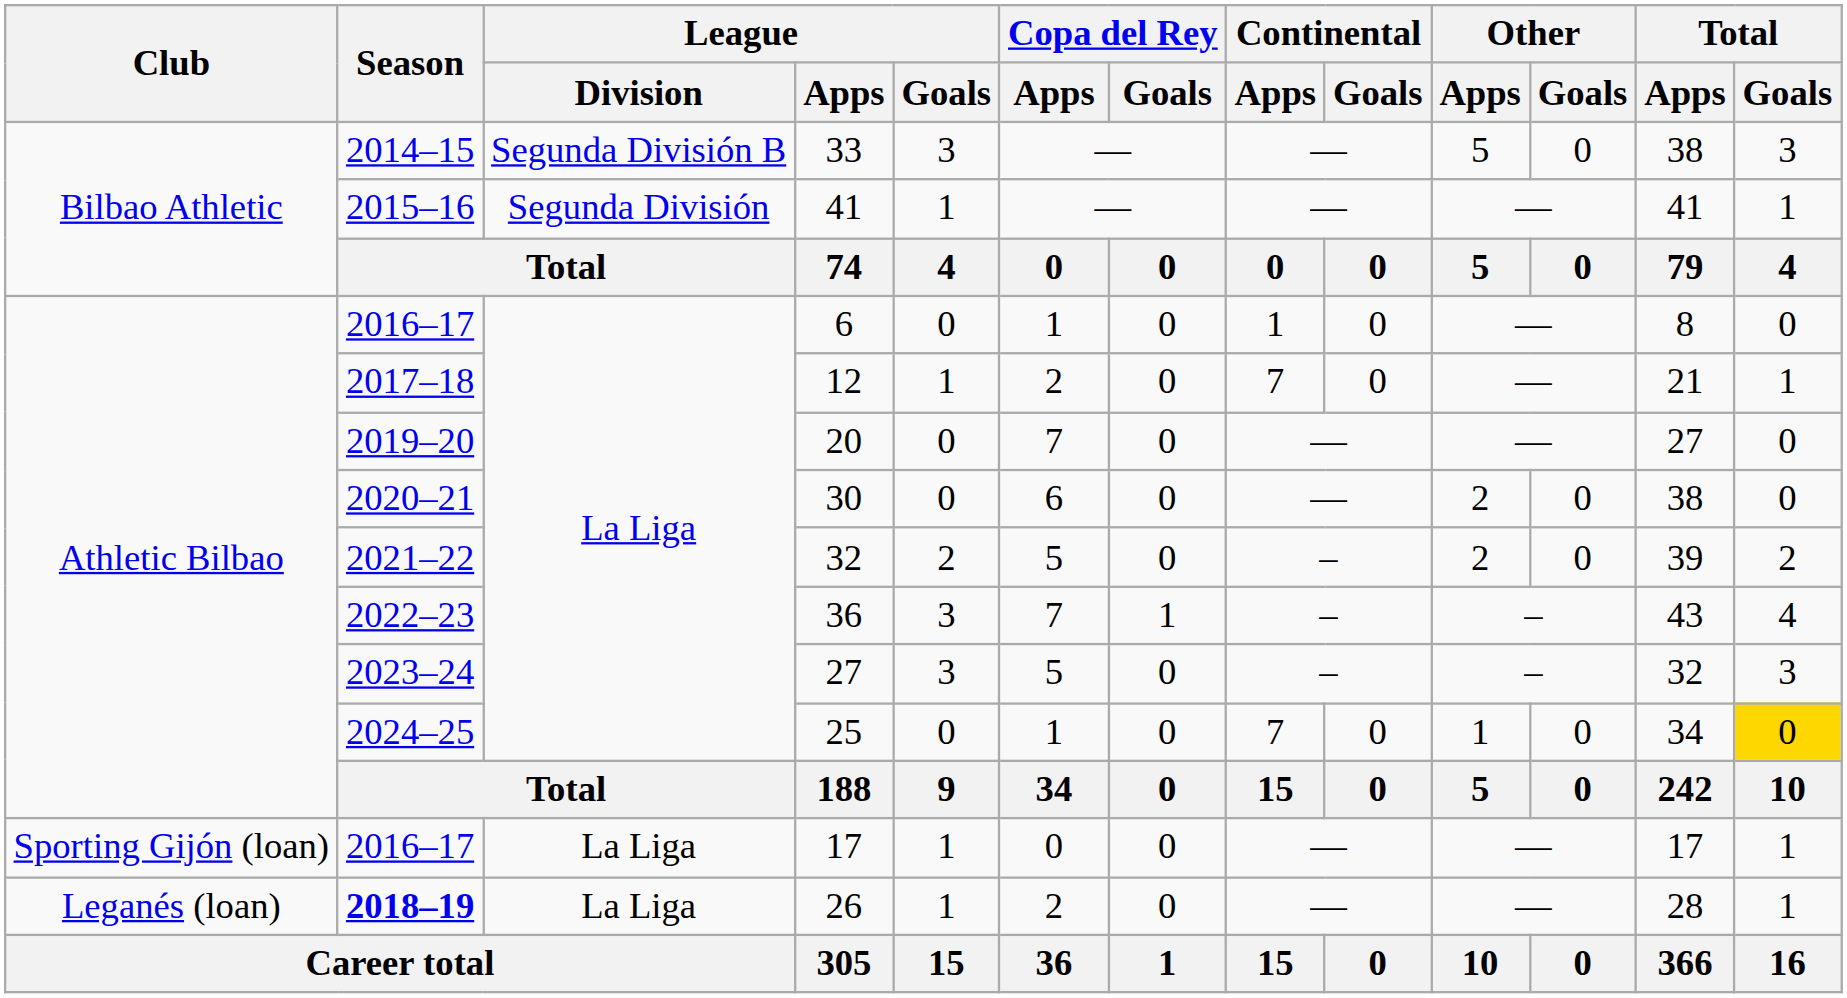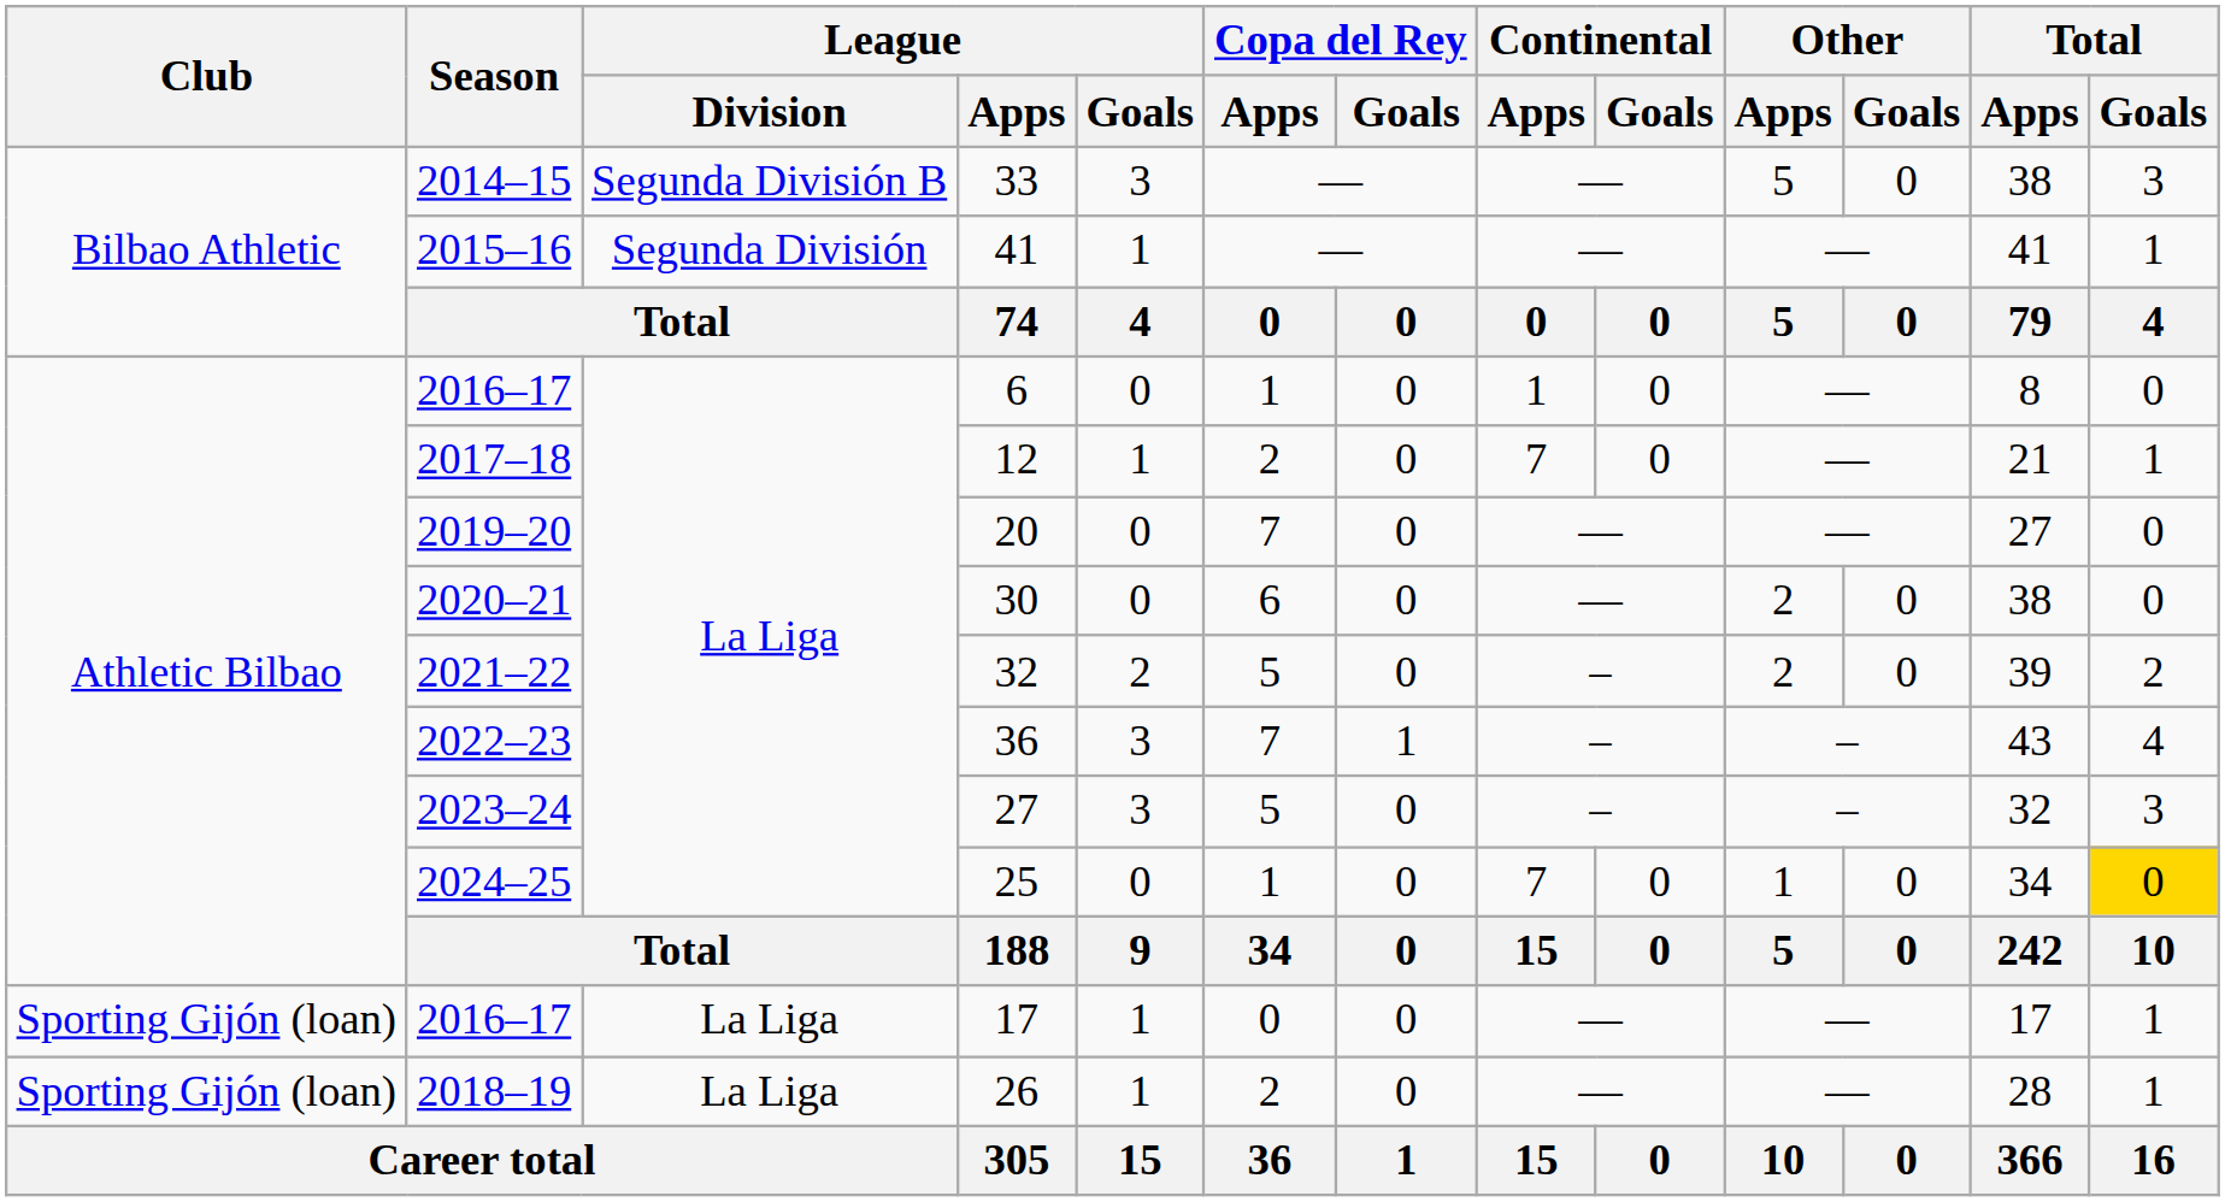26 | Club: Leganés (loan) -> Sporting Gijón (loan)
26 | Season: bold -> normal
